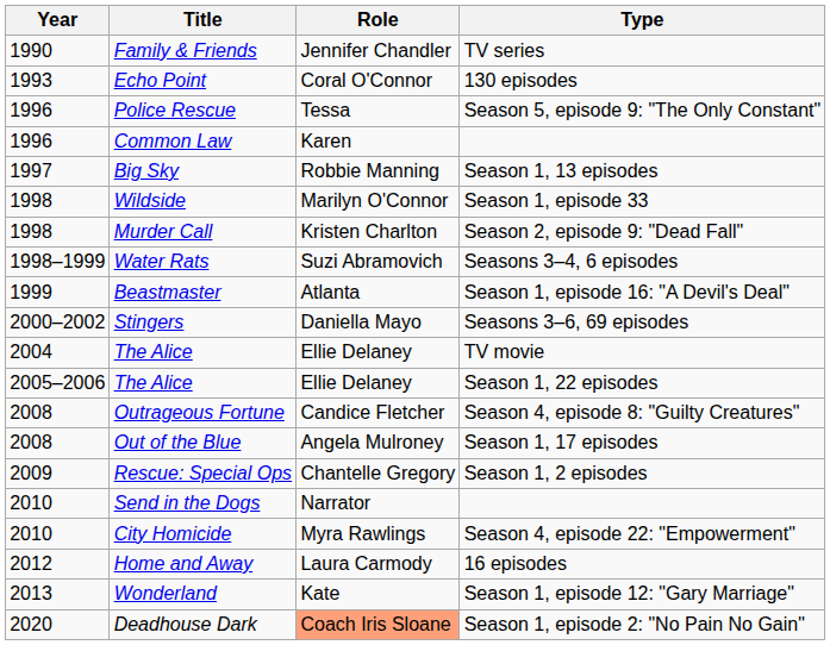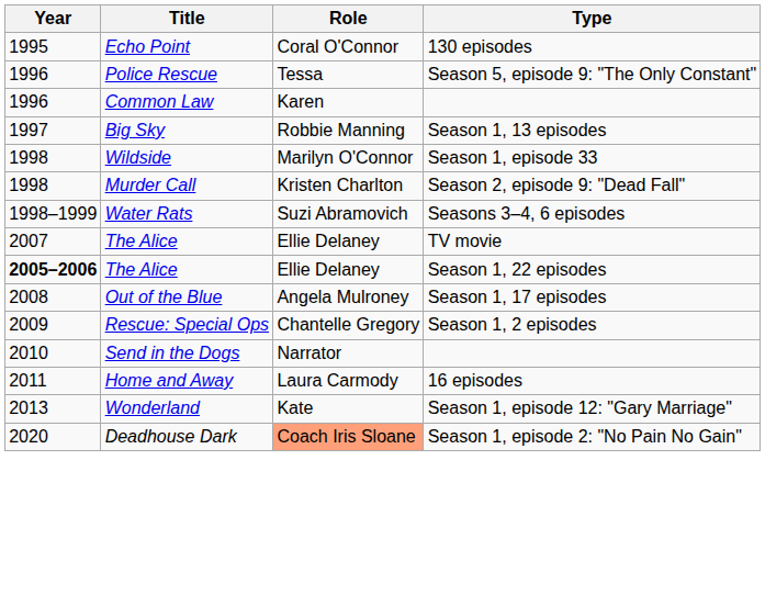- row: 1990 | Family & Friends | Jennifer Chandler | TV series
Echo Point | Year: 1993 -> 1995
- row: 1999 | Beastmaster | Atlanta | Season 1, episode 16: "A Devil's Deal"
- row: 2000–2002 | Stingers | Daniella Mayo | Seasons 3–6, 69 episodes
The Alice / TV movie | Year: 2004 -> 2007
The Alice / Season 1, 22 episodes | Year: normal -> bold
- row: 2008 | Outrageous Fortune | Candice Fletcher | Season 4, episode 8: "Guilty Creatures"
- row: 2010 | City Homicide | Myra Rawlings | Season 4, episode 22: "Empowerment"
Home and Away | Year: 2012 -> 2011
